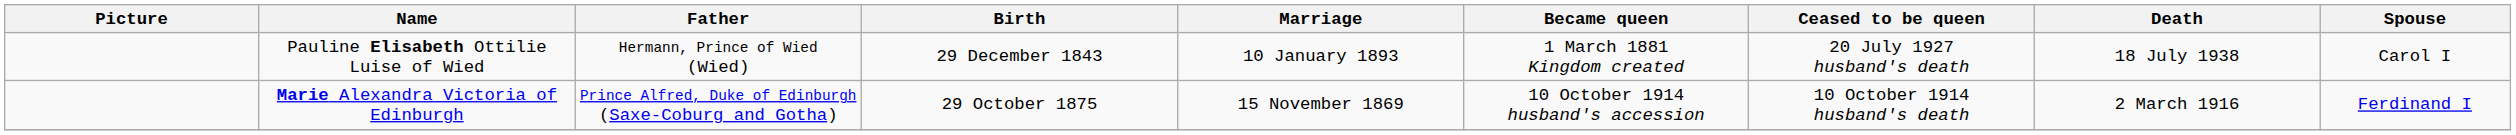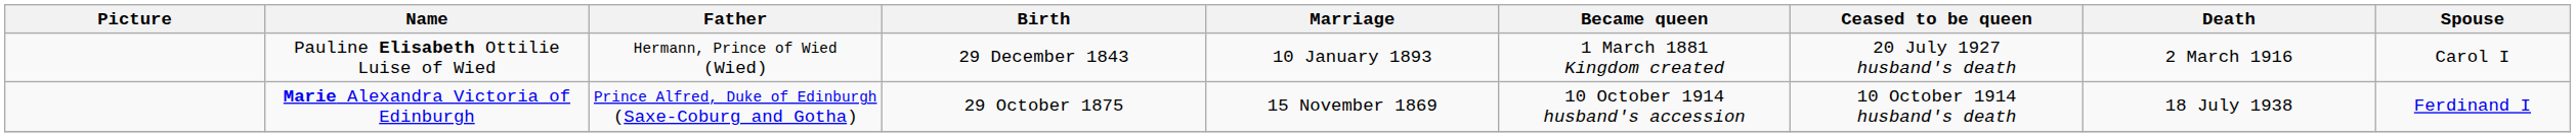Pauline Elisabeth Ottilie Luise of Wied | Death: 18 July 1938 -> 2 March 1916
Marie Alexandra Victoria of Edinburgh | Death: 2 March 1916 -> 18 July 1938
